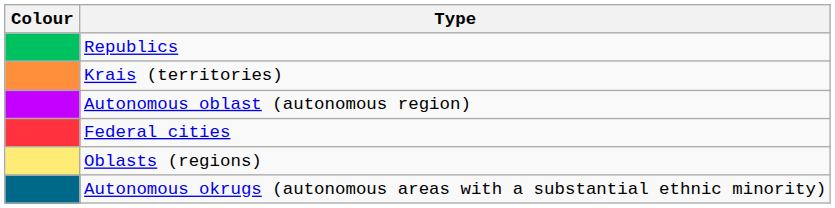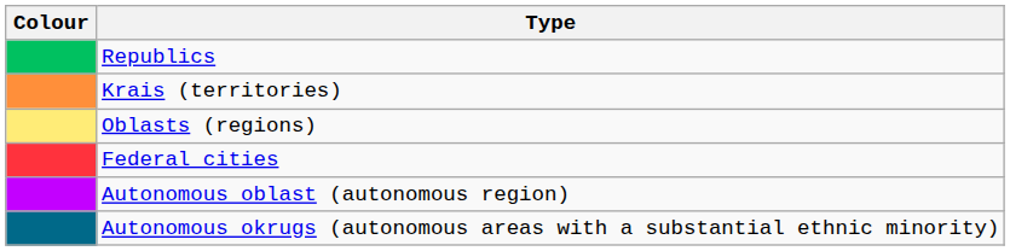rows swapped: Oblasts (regions) <-> Autonomous oblast (autonomous region)
